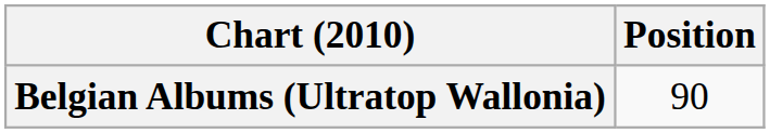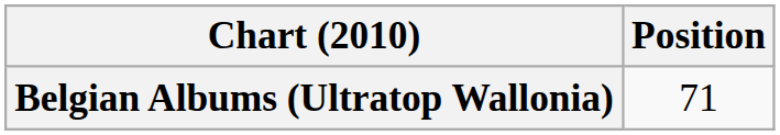Belgian Albums (Ultratop Wallonia) | Position: 90 -> 71
